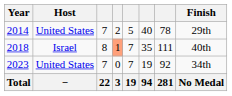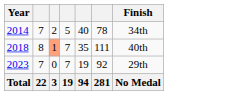- column: Host | United States | Israel | United States | −
2014 | Finish: 29th -> 34th
2023 | Finish: 34th -> 29th
